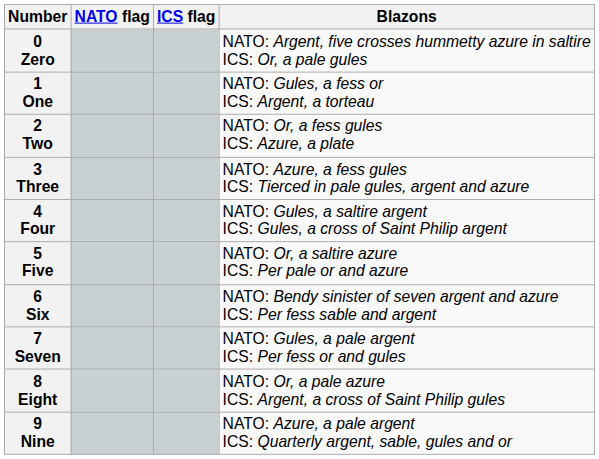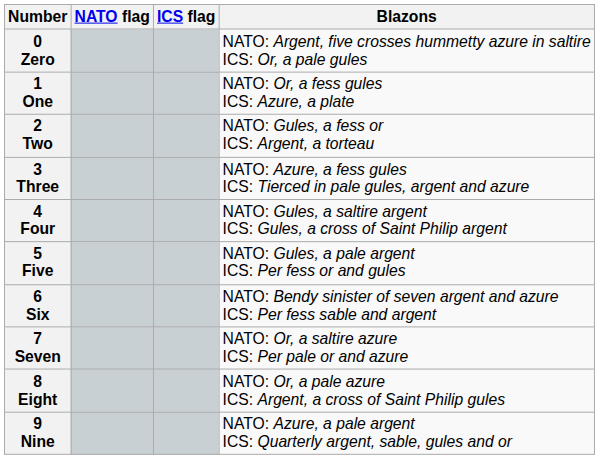1 One | Blazons: NATO: Gules, a fess or ICS: Argent, a torteau -> NATO: Or, a fess gules ICS: Azure, a plate
2 Two | Blazons: NATO: Or, a fess gules ICS: Azure, a plate -> NATO: Gules, a fess or ICS: Argent, a torteau
5 Five | Blazons: NATO: Or, a saltire azure ICS: Per pale or and azure -> NATO: Gules, a pale argent ICS: Per fess or and gules
7 Seven | Blazons: NATO: Gules, a pale argent ICS: Per fess or and gules -> NATO: Or, a saltire azure ICS: Per pale or and azure
